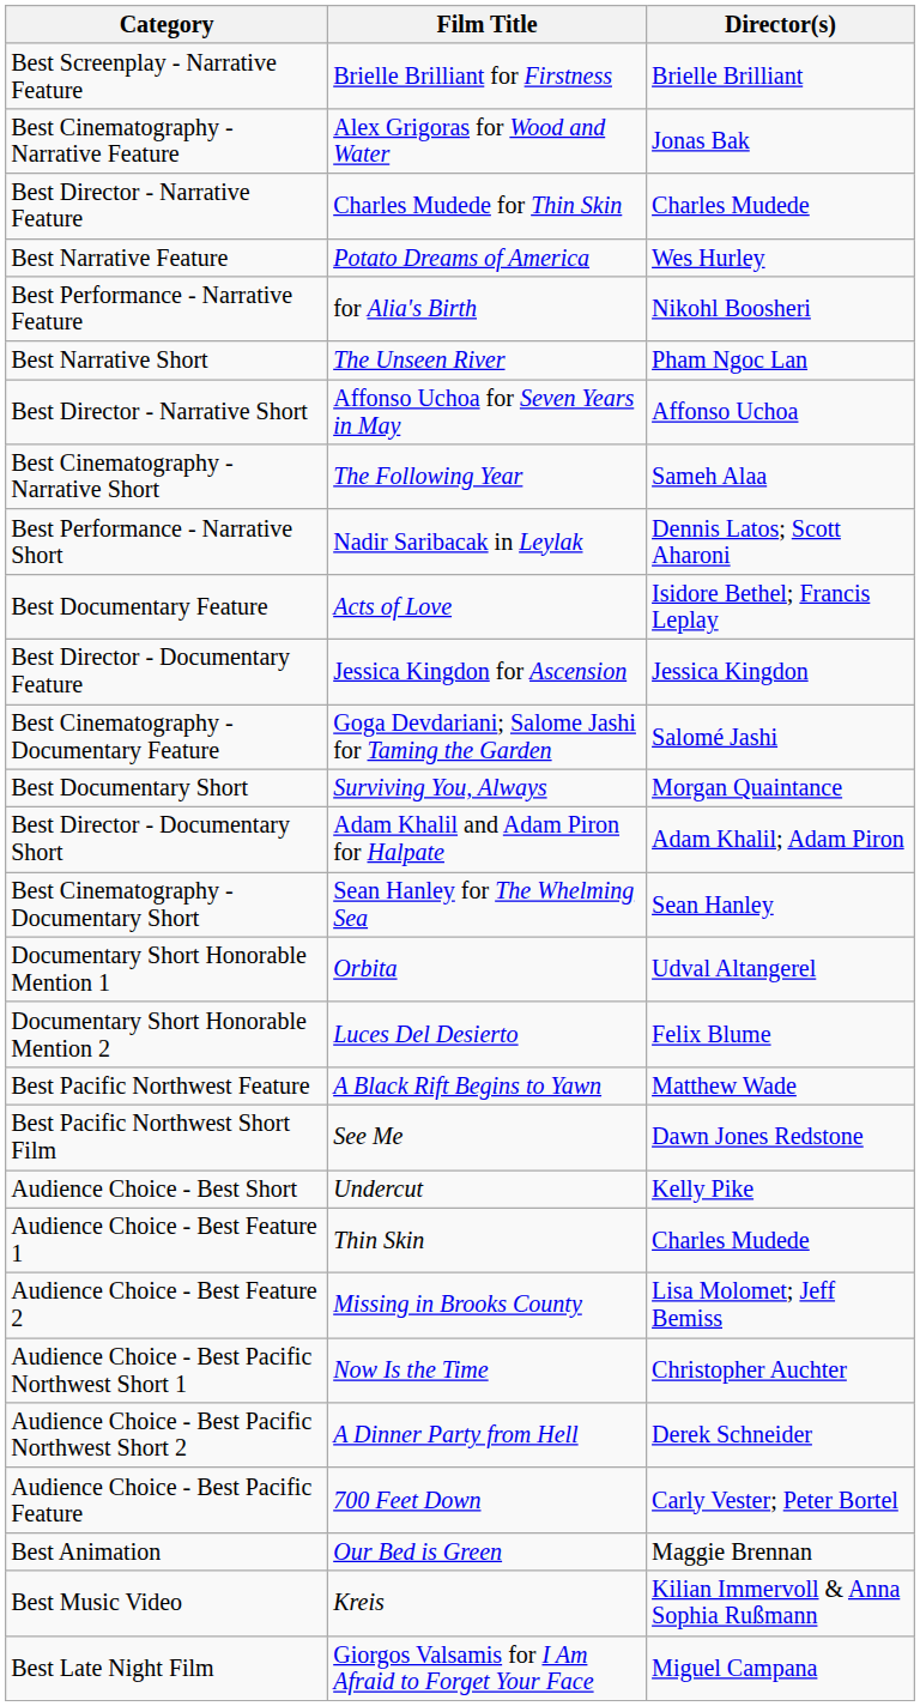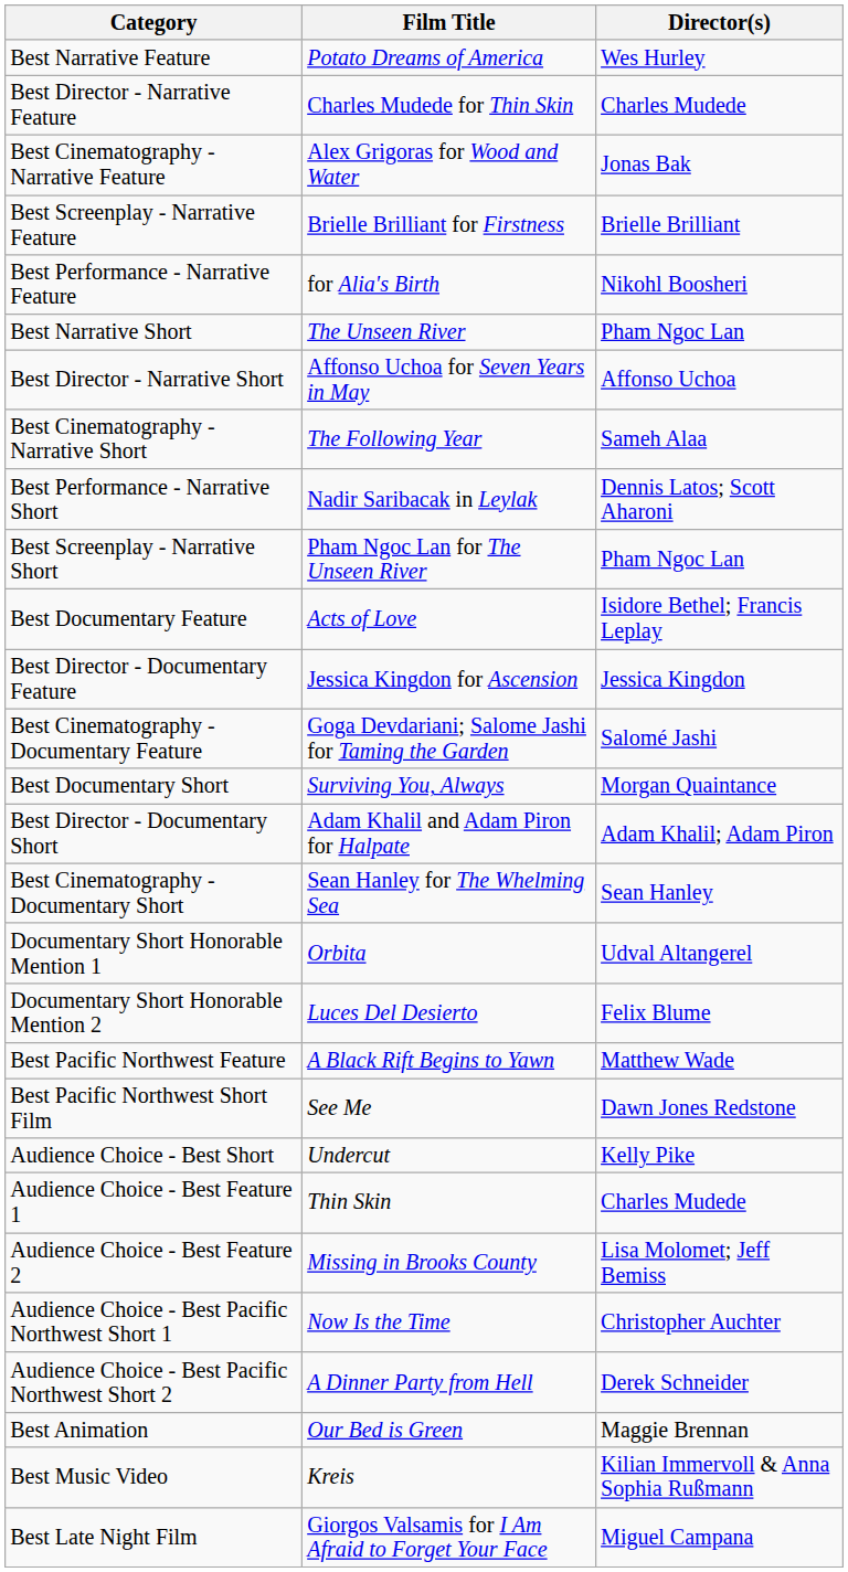rows swapped: Best Narrative Feature <-> Best Screenplay - Narrative Feature
rows swapped: Best Director - Narrative Feature <-> Best Cinematography - Narrative Feature
+ row: Best Screenplay - Narrative Short | Pham Ngoc Lan for The Unseen River | Pham Ngoc Lan
- row: Audience Choice - Best Pacific Feature | 700 Feet Down | Carly Vester; Peter Bortel
